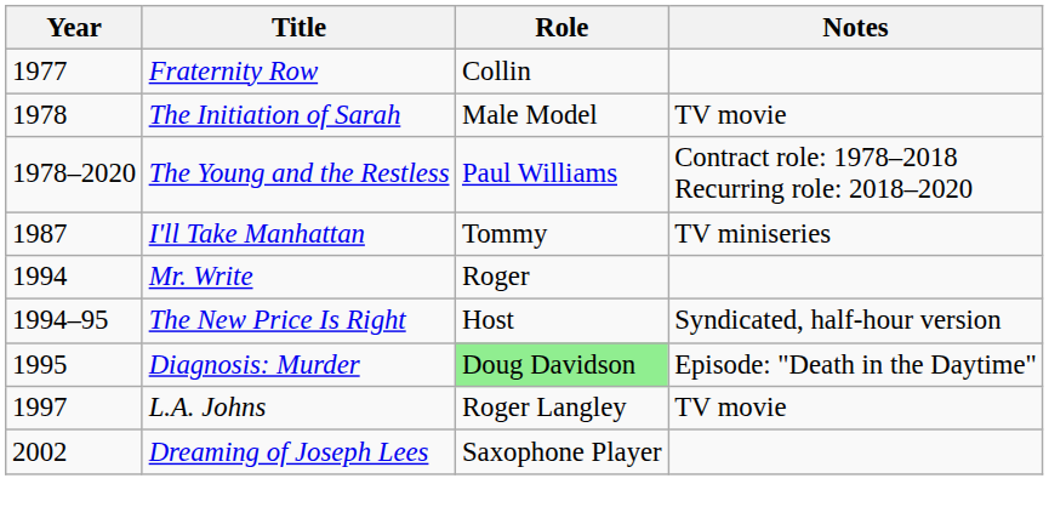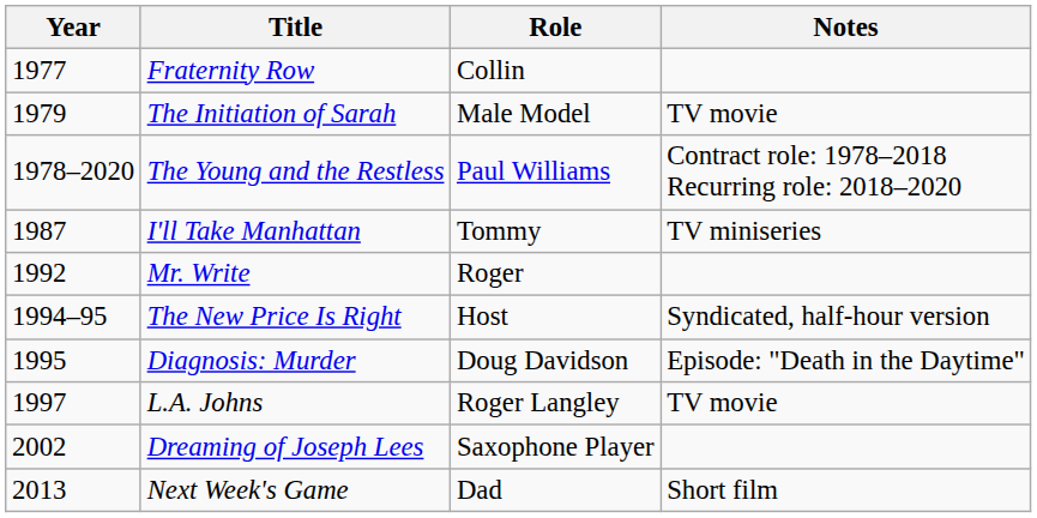The Initiation of Sarah | Year: 1978 -> 1979
Mr. Write | Year: 1994 -> 1992
Diagnosis: Murder | Role: lightgreen background -> no background
+ row: 2013 | Next Week's Game | Dad | Short film
